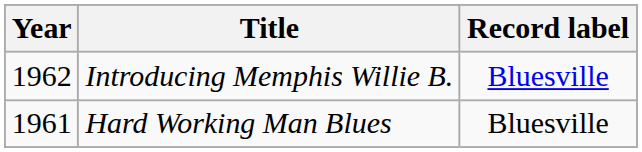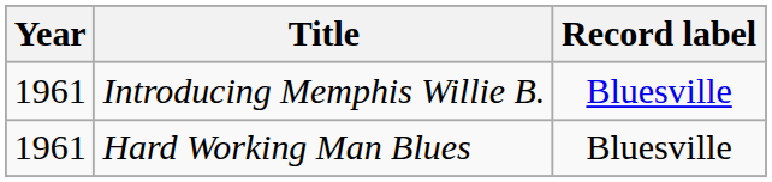Introducing Memphis Willie B. | Year: 1962 -> 1961
